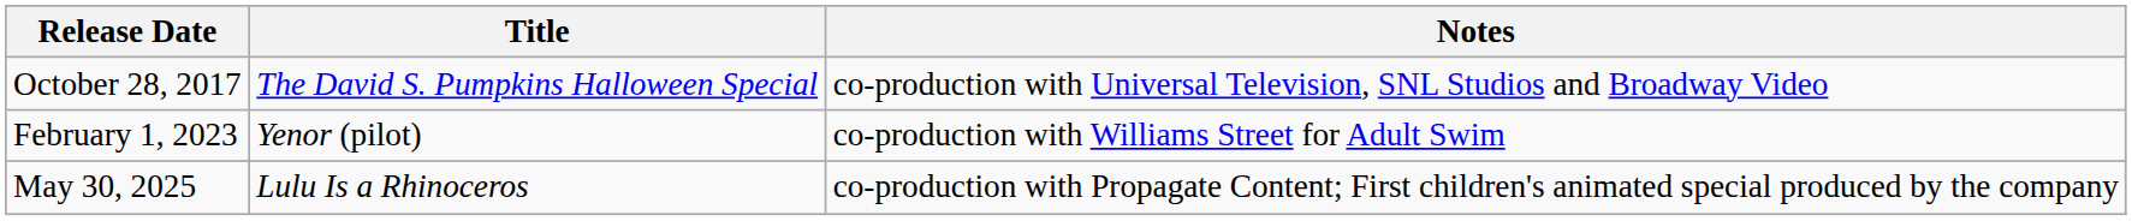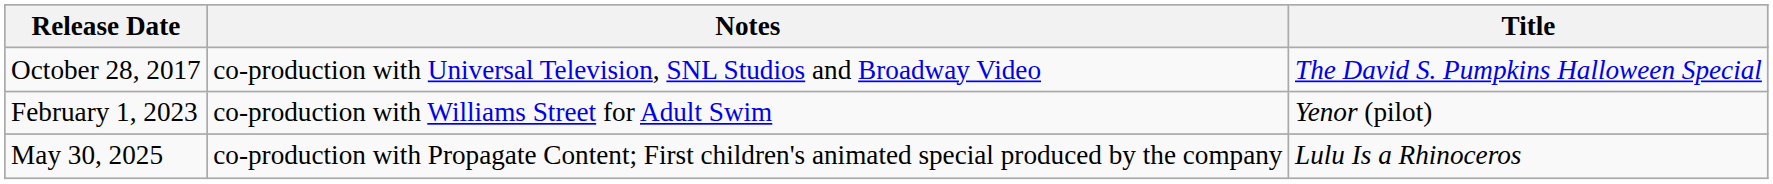columns swapped: Title <-> Notes
